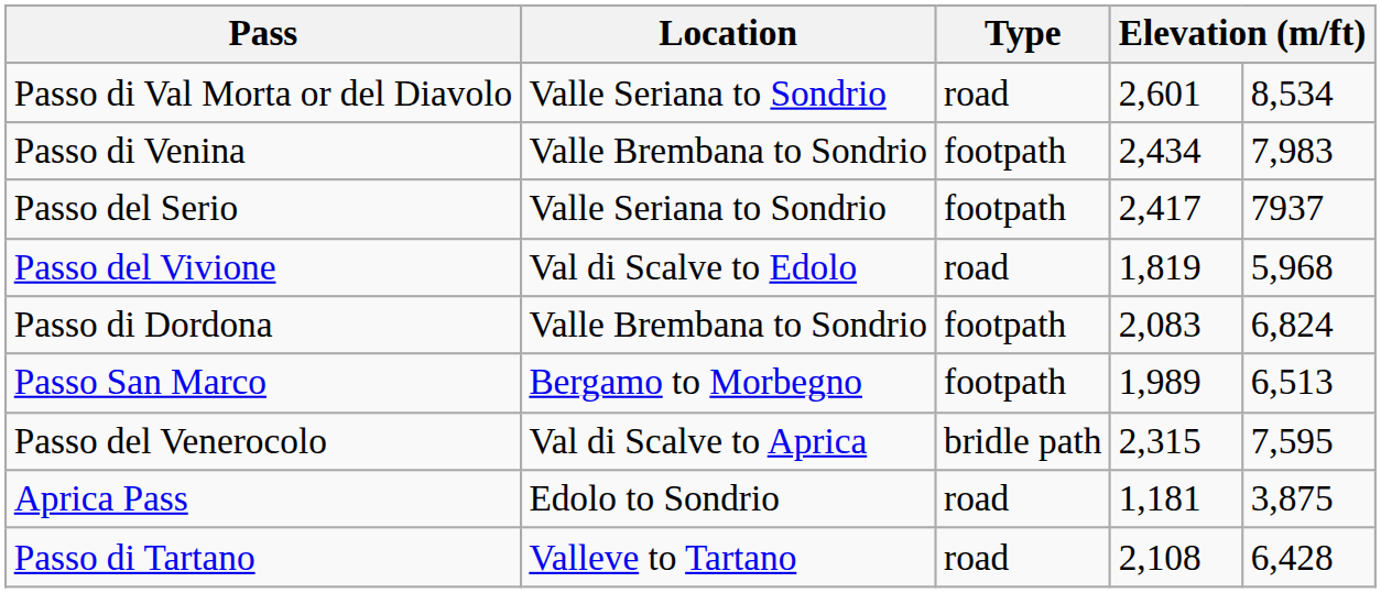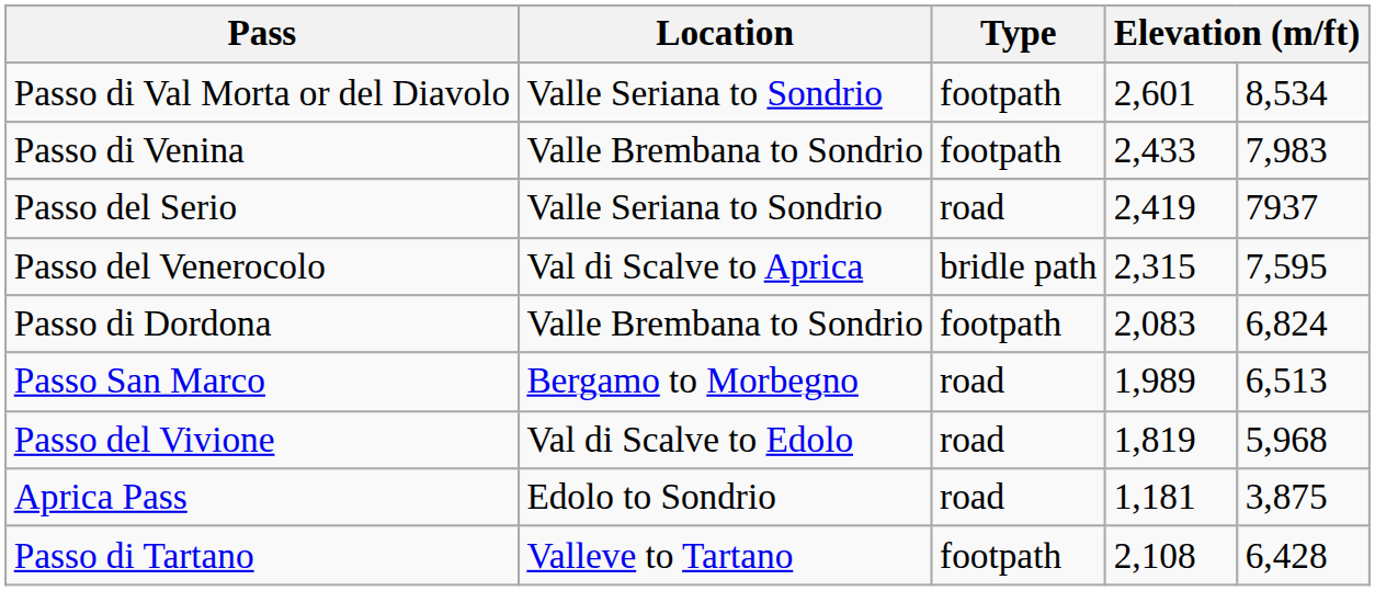Passo di Val Morta or del Diavolo | Type: road -> footpath
Passo di Venina | column 4: 2,434 -> 2,433
Passo del Serio | Type: footpath -> road
Passo del Serio | column 4: 2,417 -> 2,419
rows swapped: Passo del Venerocolo <-> Passo del Vivione
Passo San Marco | Type: footpath -> road
Passo di Tartano | Type: road -> footpath
